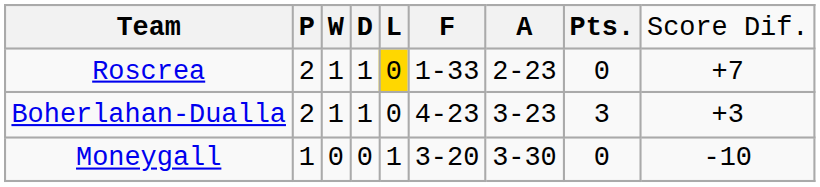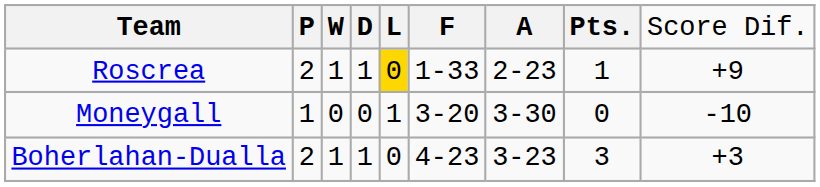Roscrea | column 8: 0 -> 1
Roscrea | column 9: +7 -> +9
rows swapped: Boherlahan-Dualla <-> Moneygall
